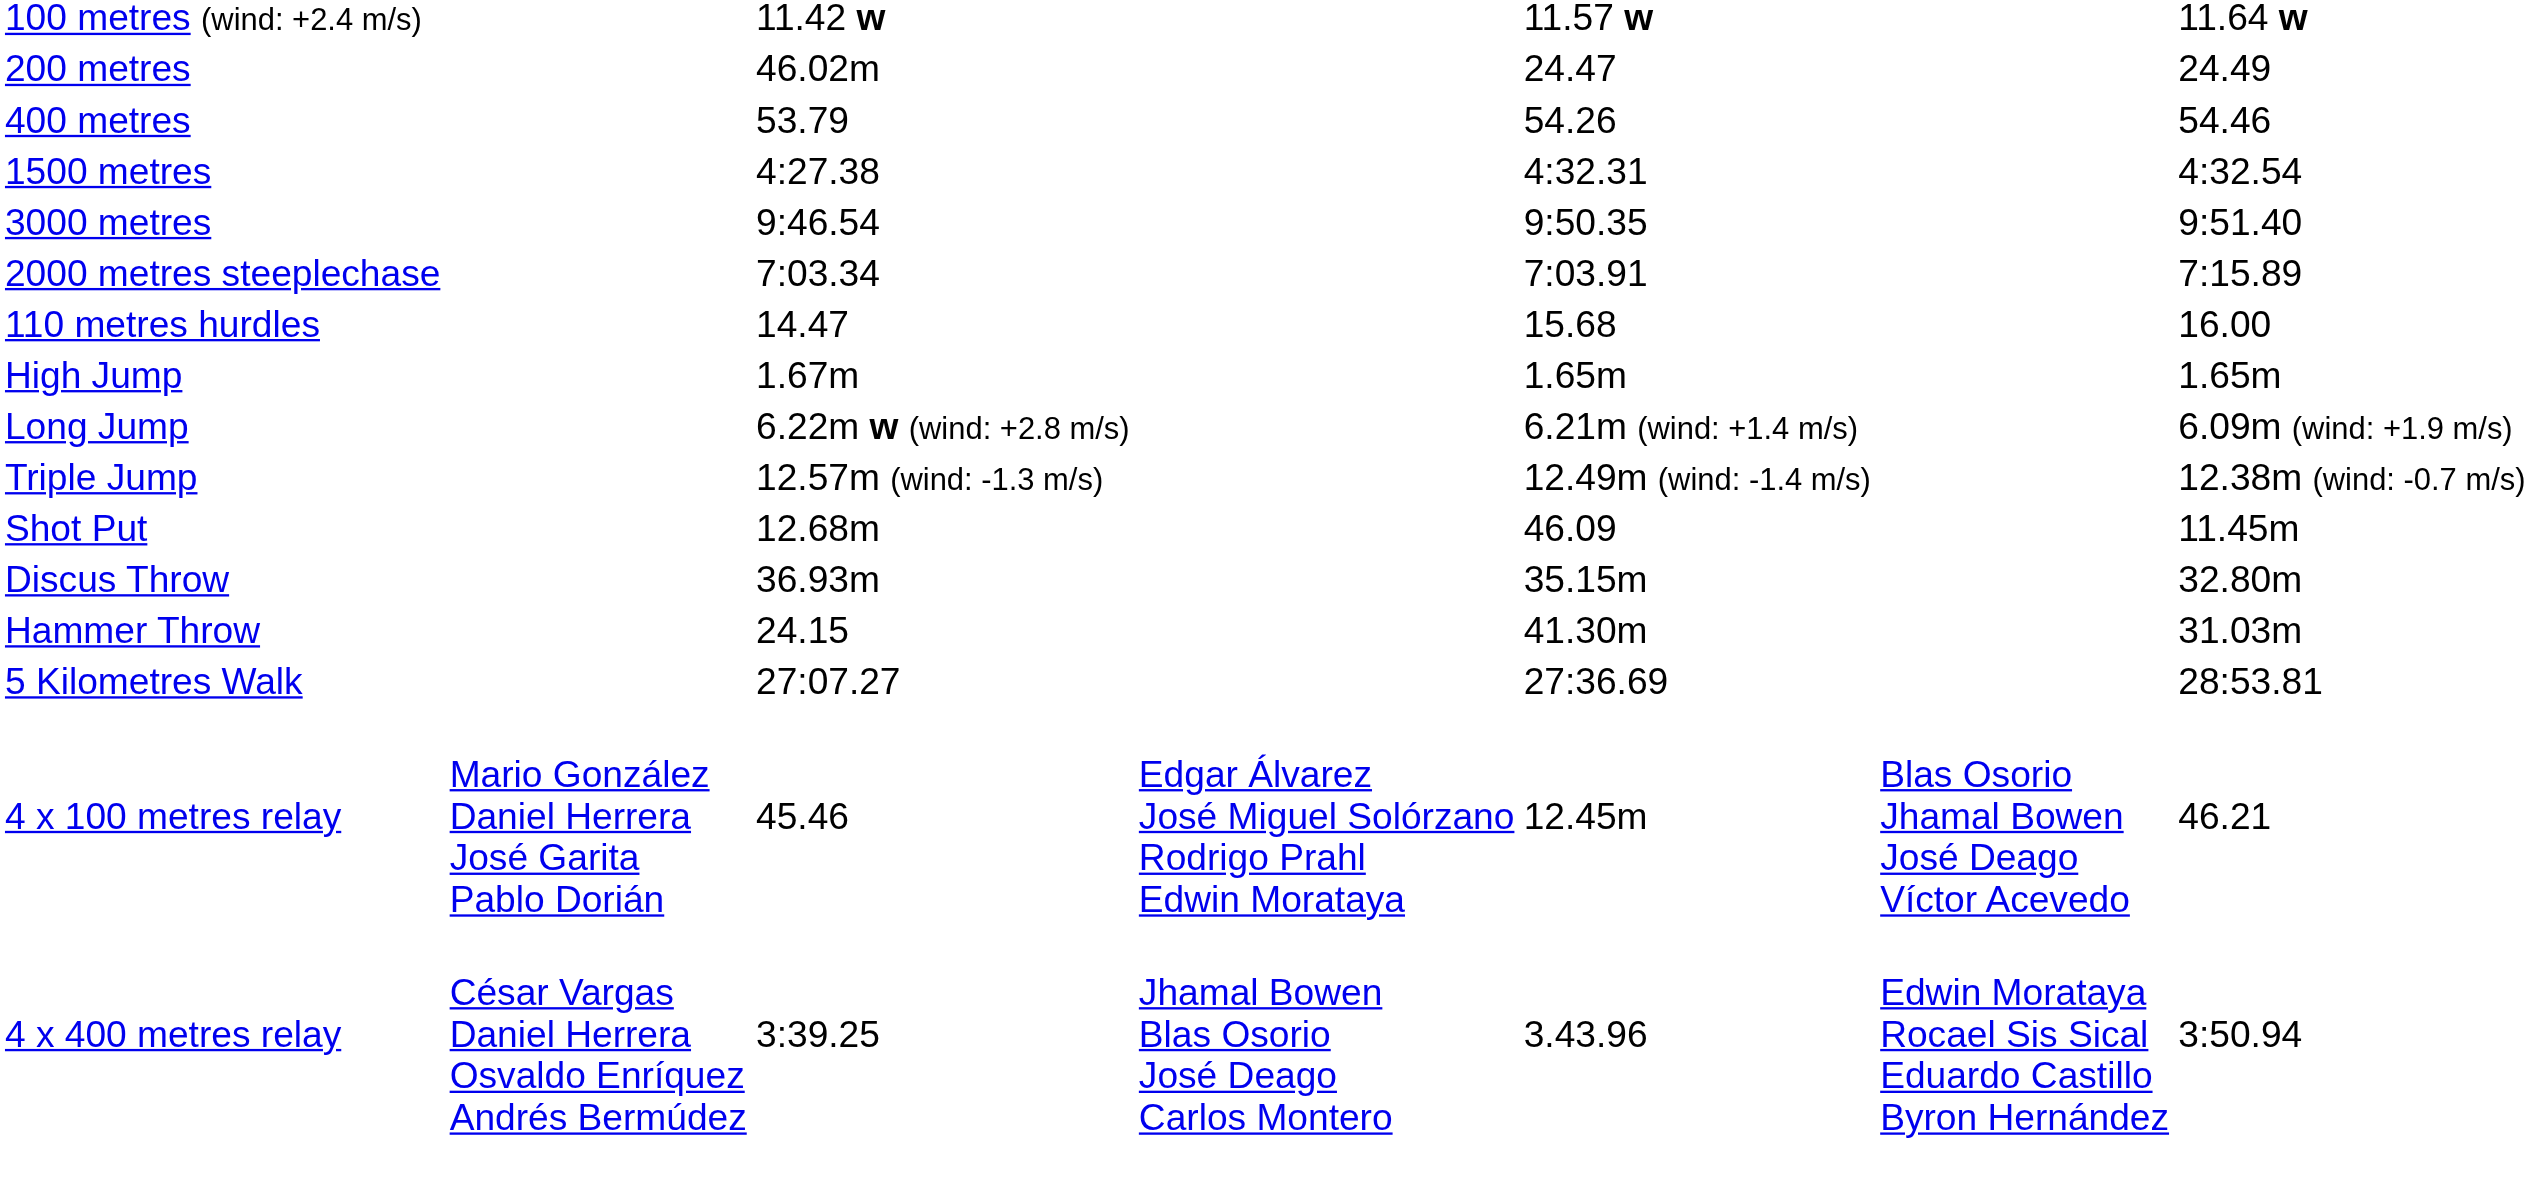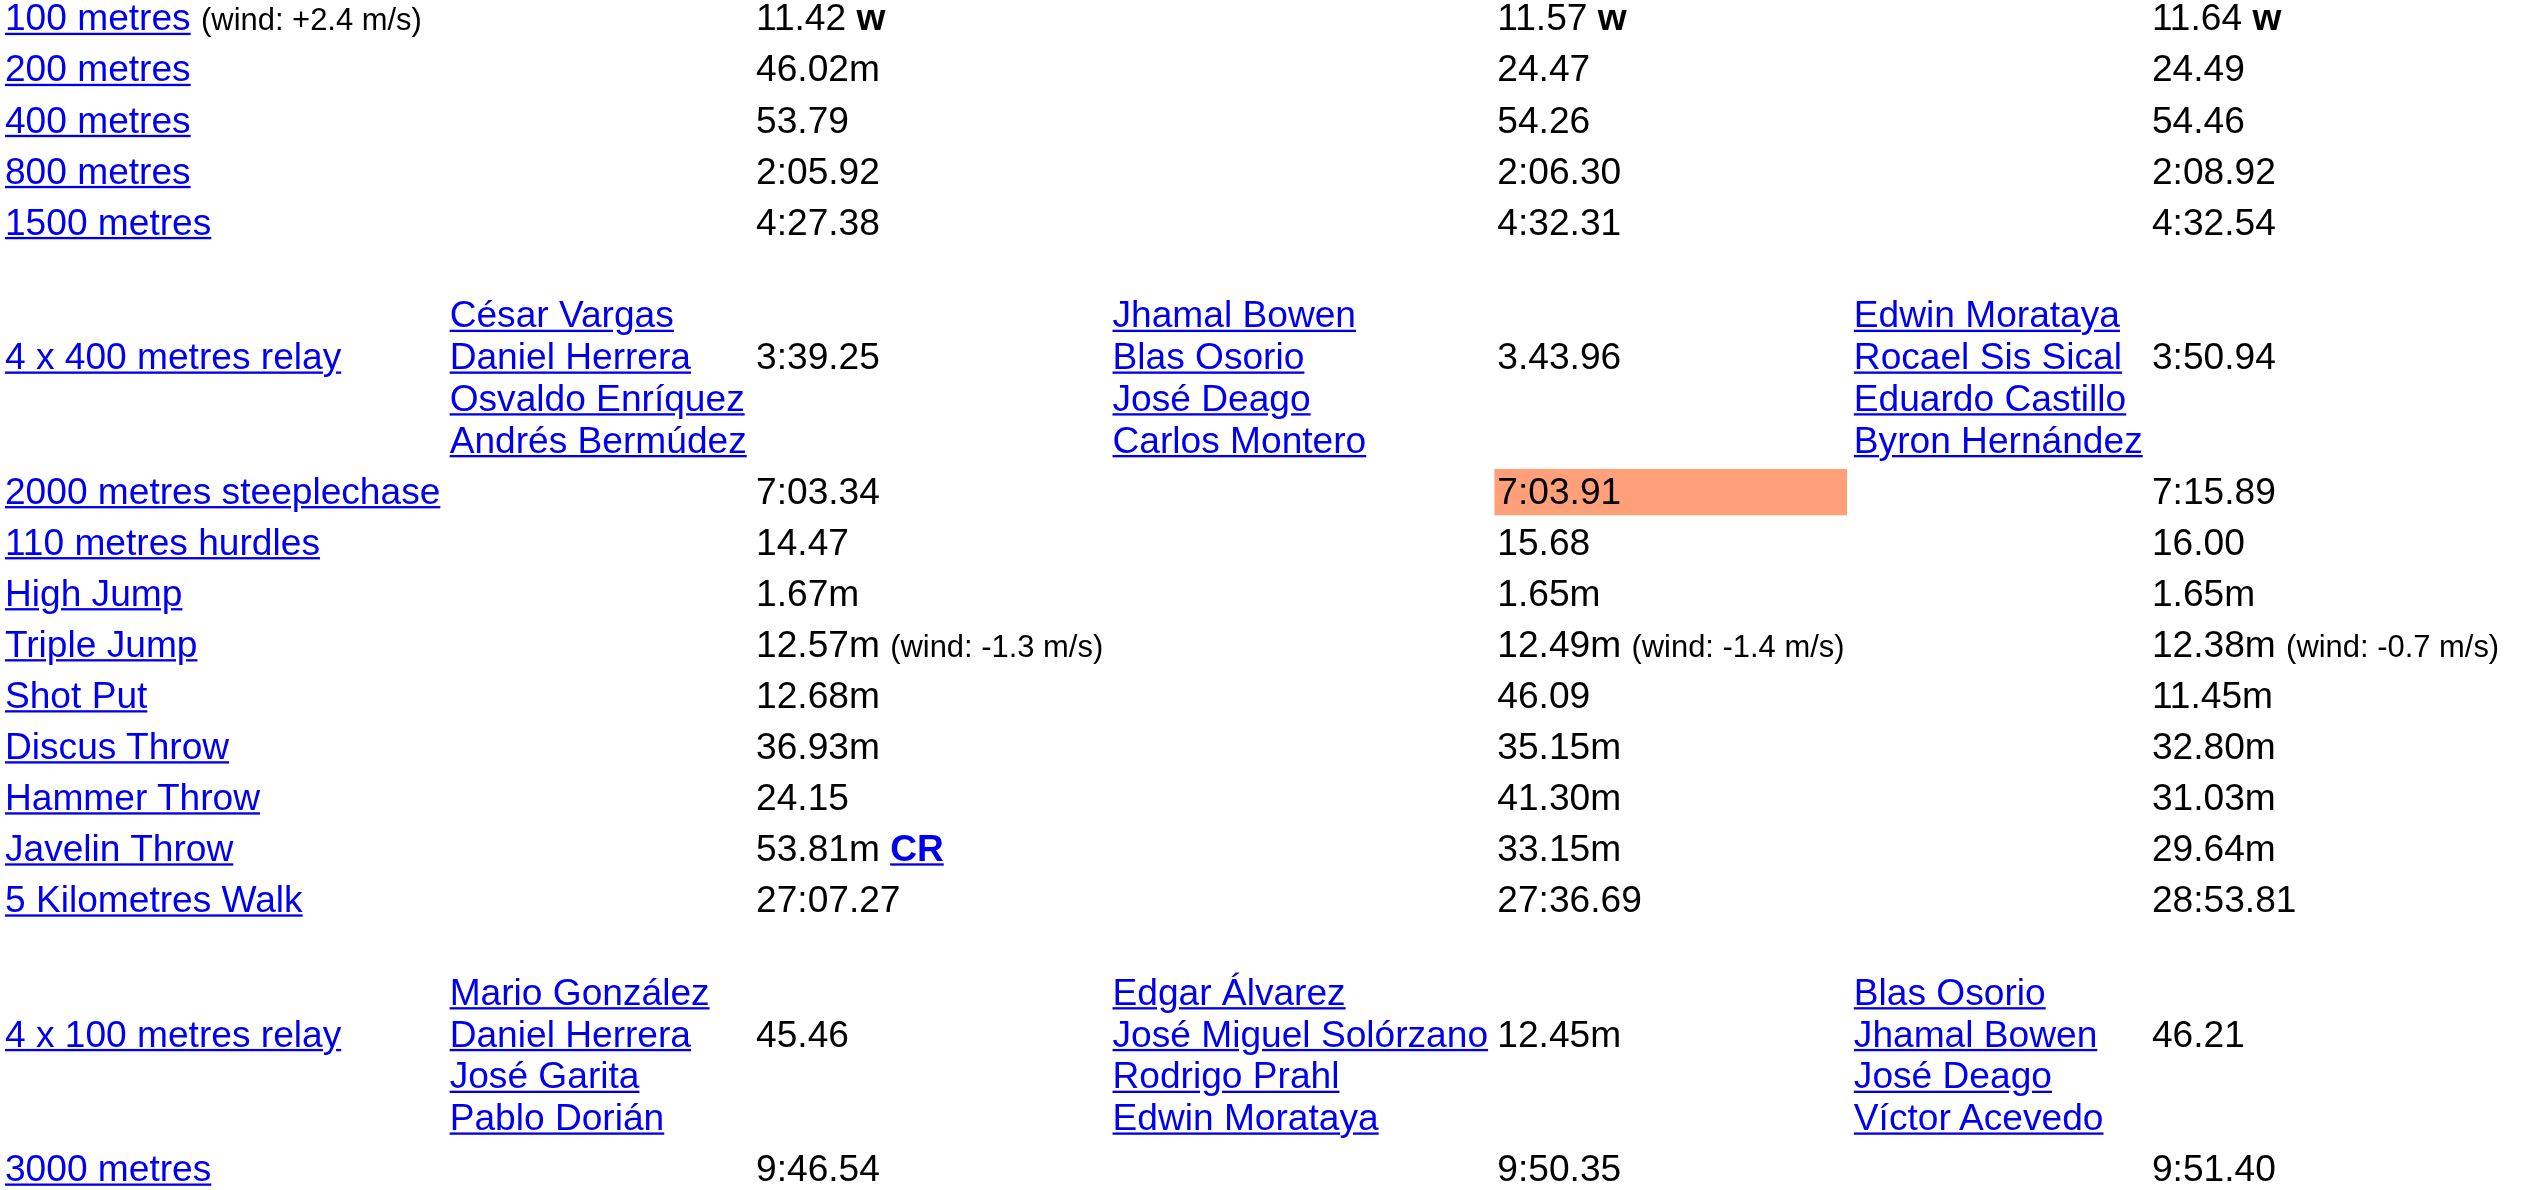+ row: 800 metres | 2:05.92 | 2:06.30 | 2:08.92
rows swapped: 3000 metres <-> 4 x 400 metres relay
2000 metres steeplechase | column 5: no background -> lightsalmon background
- row: Long Jump | 6.22m w (wind: +2.8 m/s) | 6.21m (wind: +1.4 m/s) | 6.09m (wind: +1.9 m/s)
+ row: Javelin Throw | 53.81m CR | 33.15m | 29.64m
